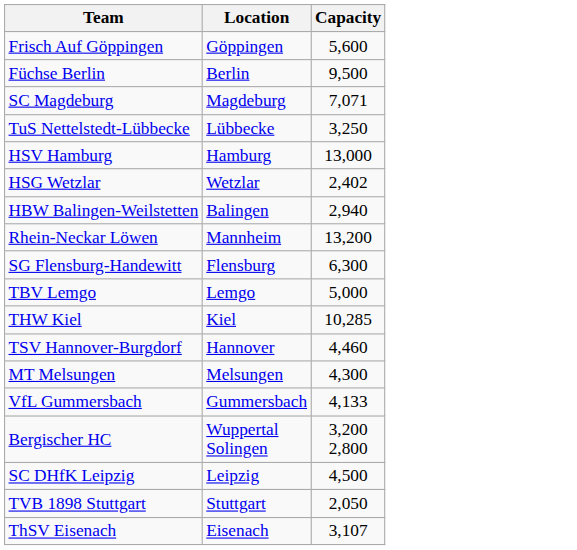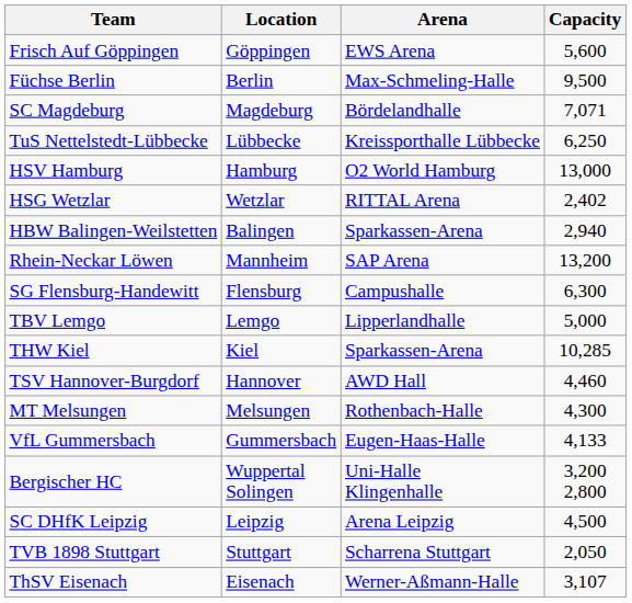+ column: Arena | EWS Arena | Max-Schmeling-Halle | Bördelandhalle | Kreissporthalle Lübbecke | O2 World Hamburg | RITTAL Arena | Sparkassen-Arena | SAP Arena | Campushalle | Lipperlandhalle | Sparkassen-Arena | AWD Hall | Rothenbach-Halle | Eugen-Haas-Halle | Uni-Halle Klingenhalle | Arena Leipzig | Scharrena Stuttgart | Werner-Aßmann-Halle
TuS Nettelstedt-Lübbecke | Capacity: 3,250 -> 6,250
